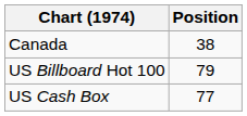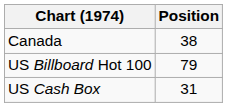US Cash Box | Position: 77 -> 31
